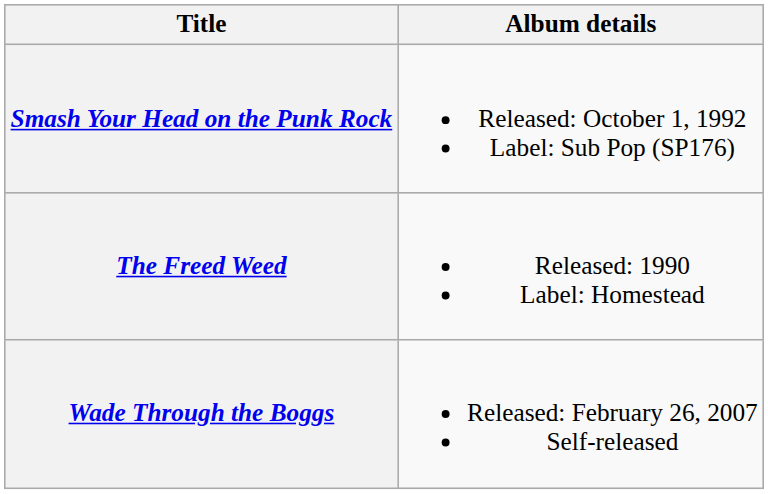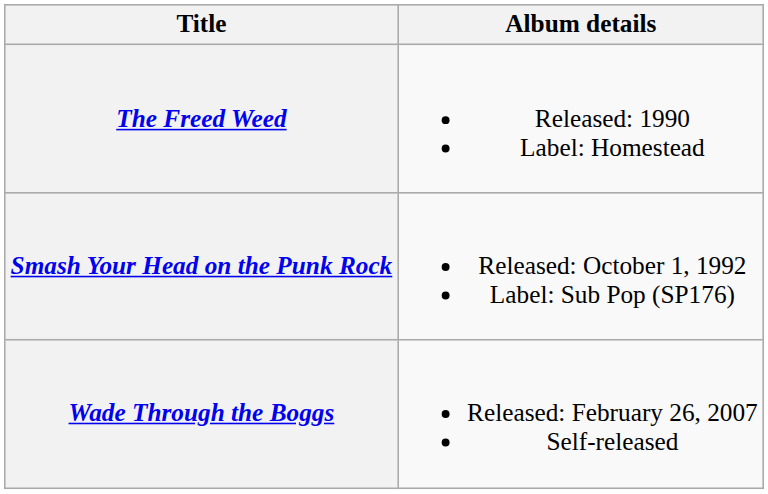rows swapped: The Freed Weed <-> Smash Your Head on the Punk Rock
